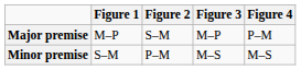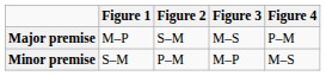Major premise | Figure 3: M–P -> M–S
Minor premise | Figure 3: M–S -> M–P
